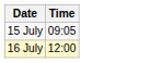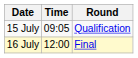+ column: Round | Qualification | Final
